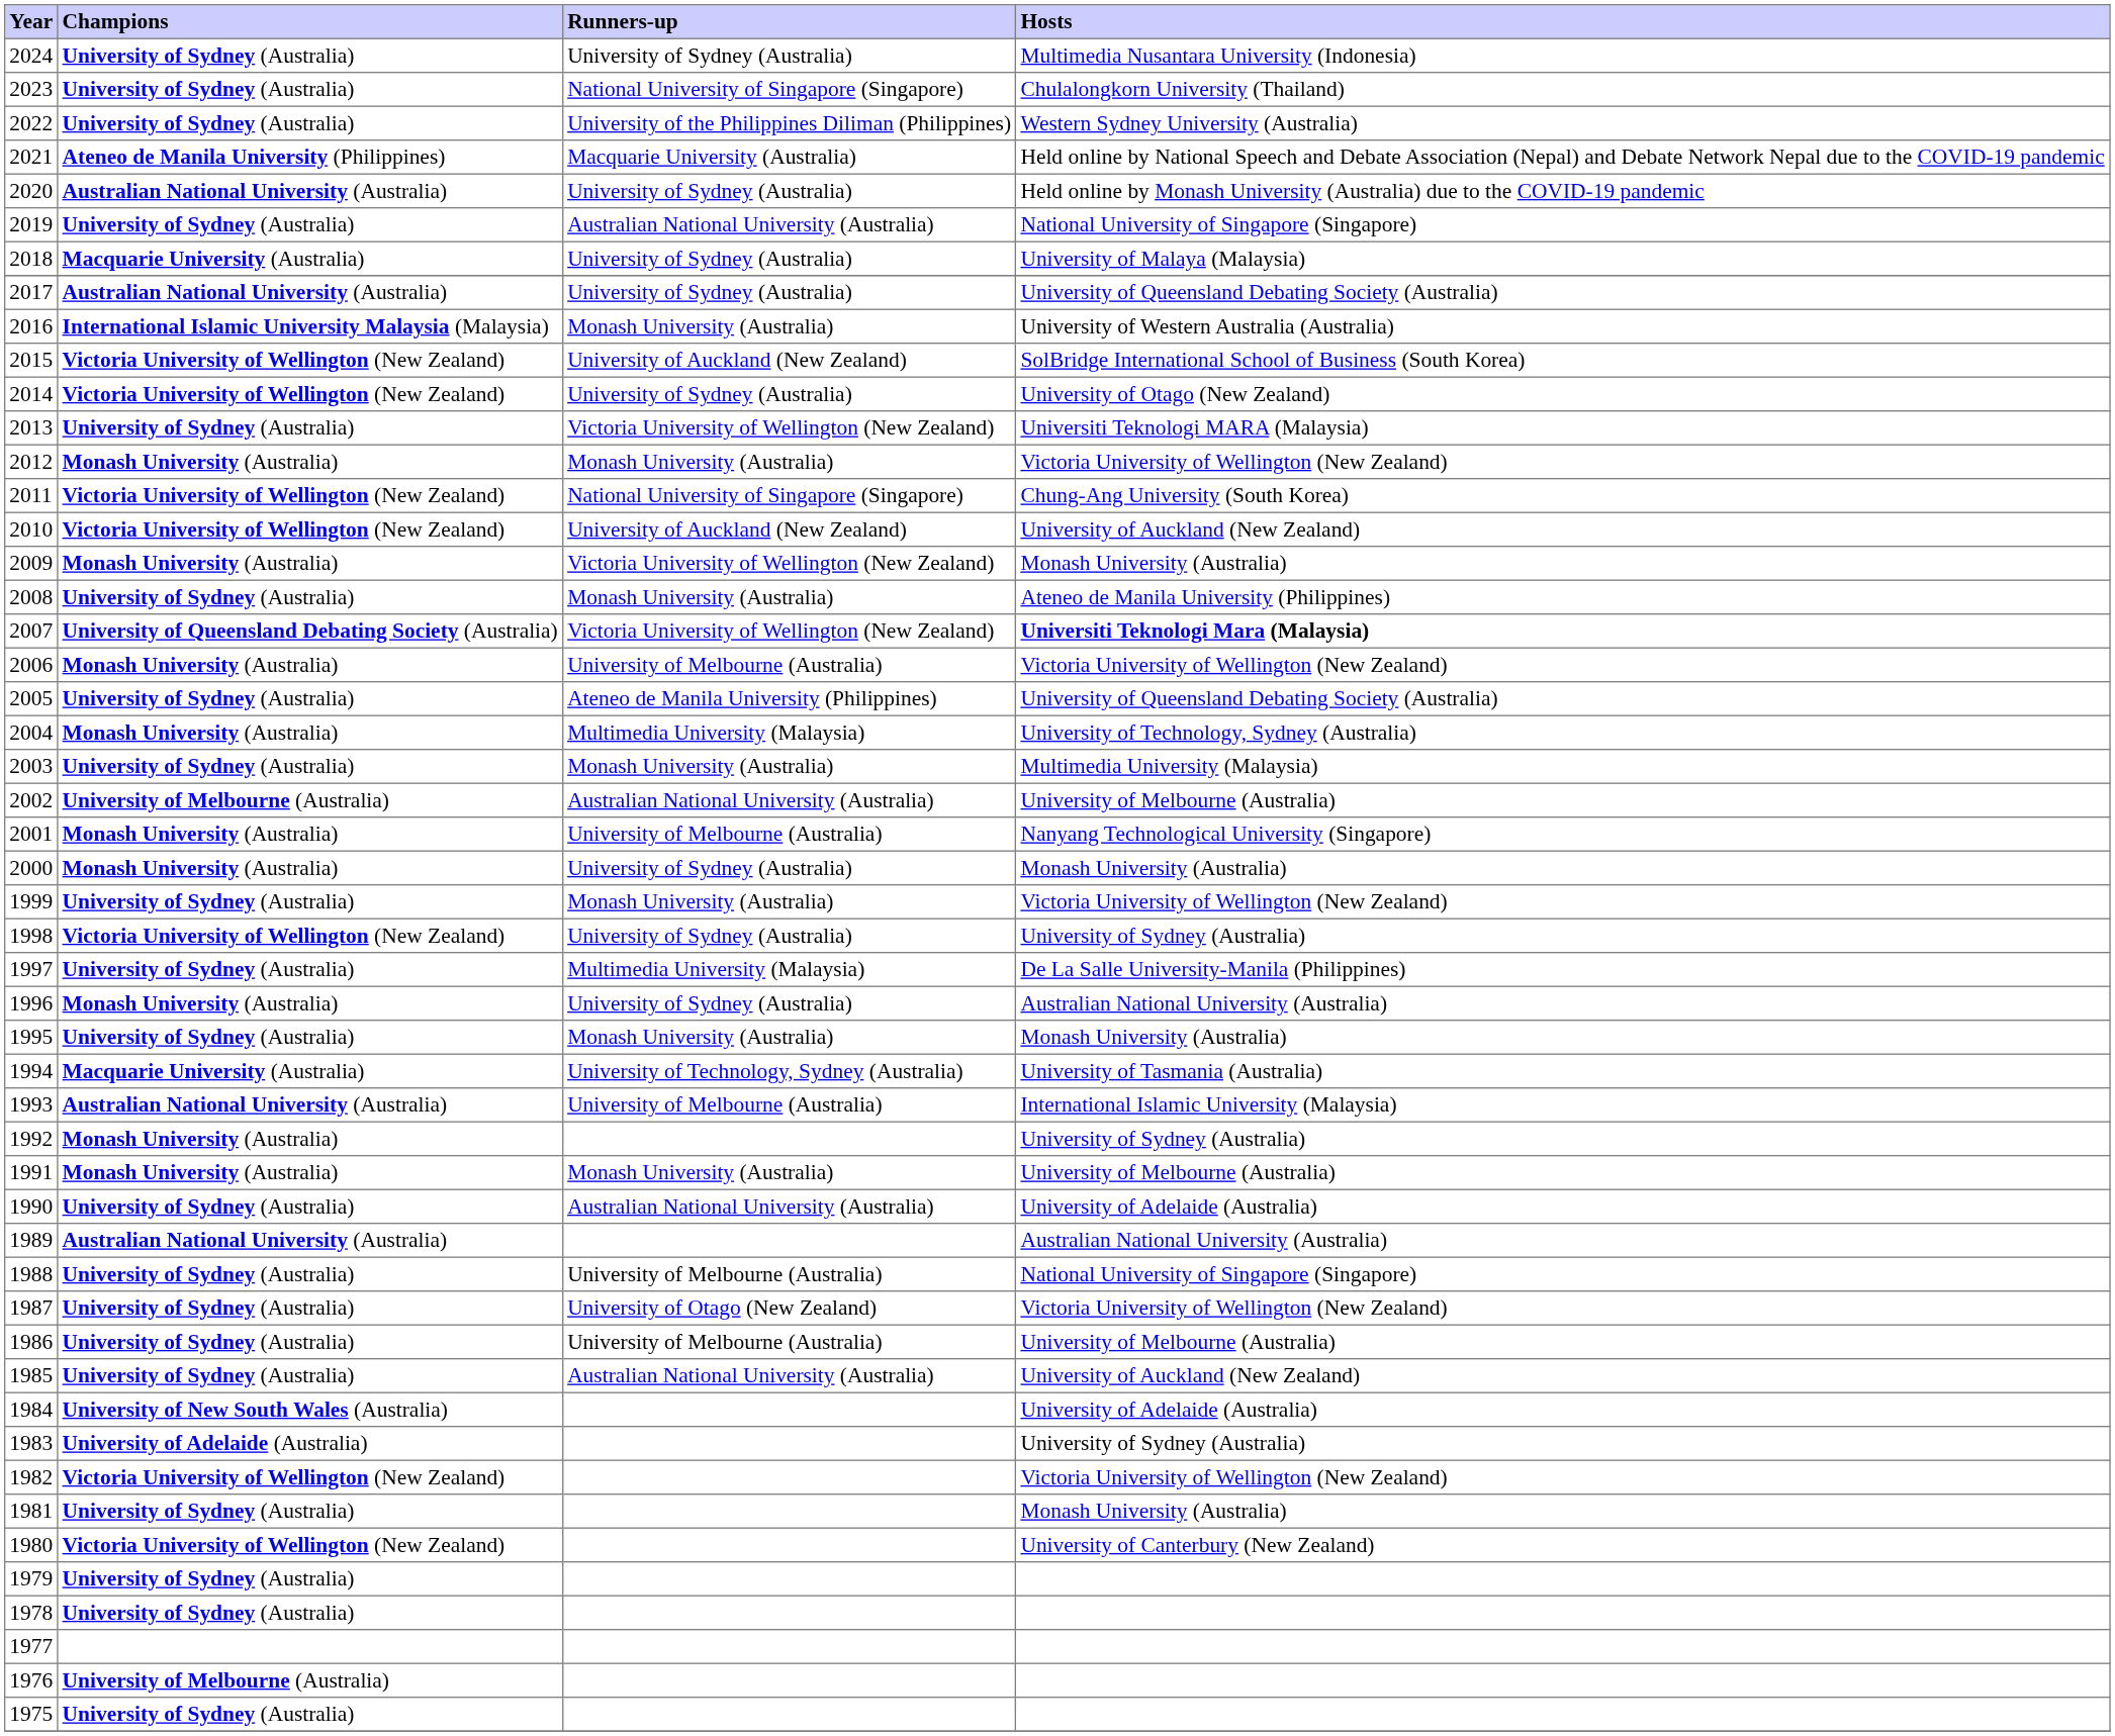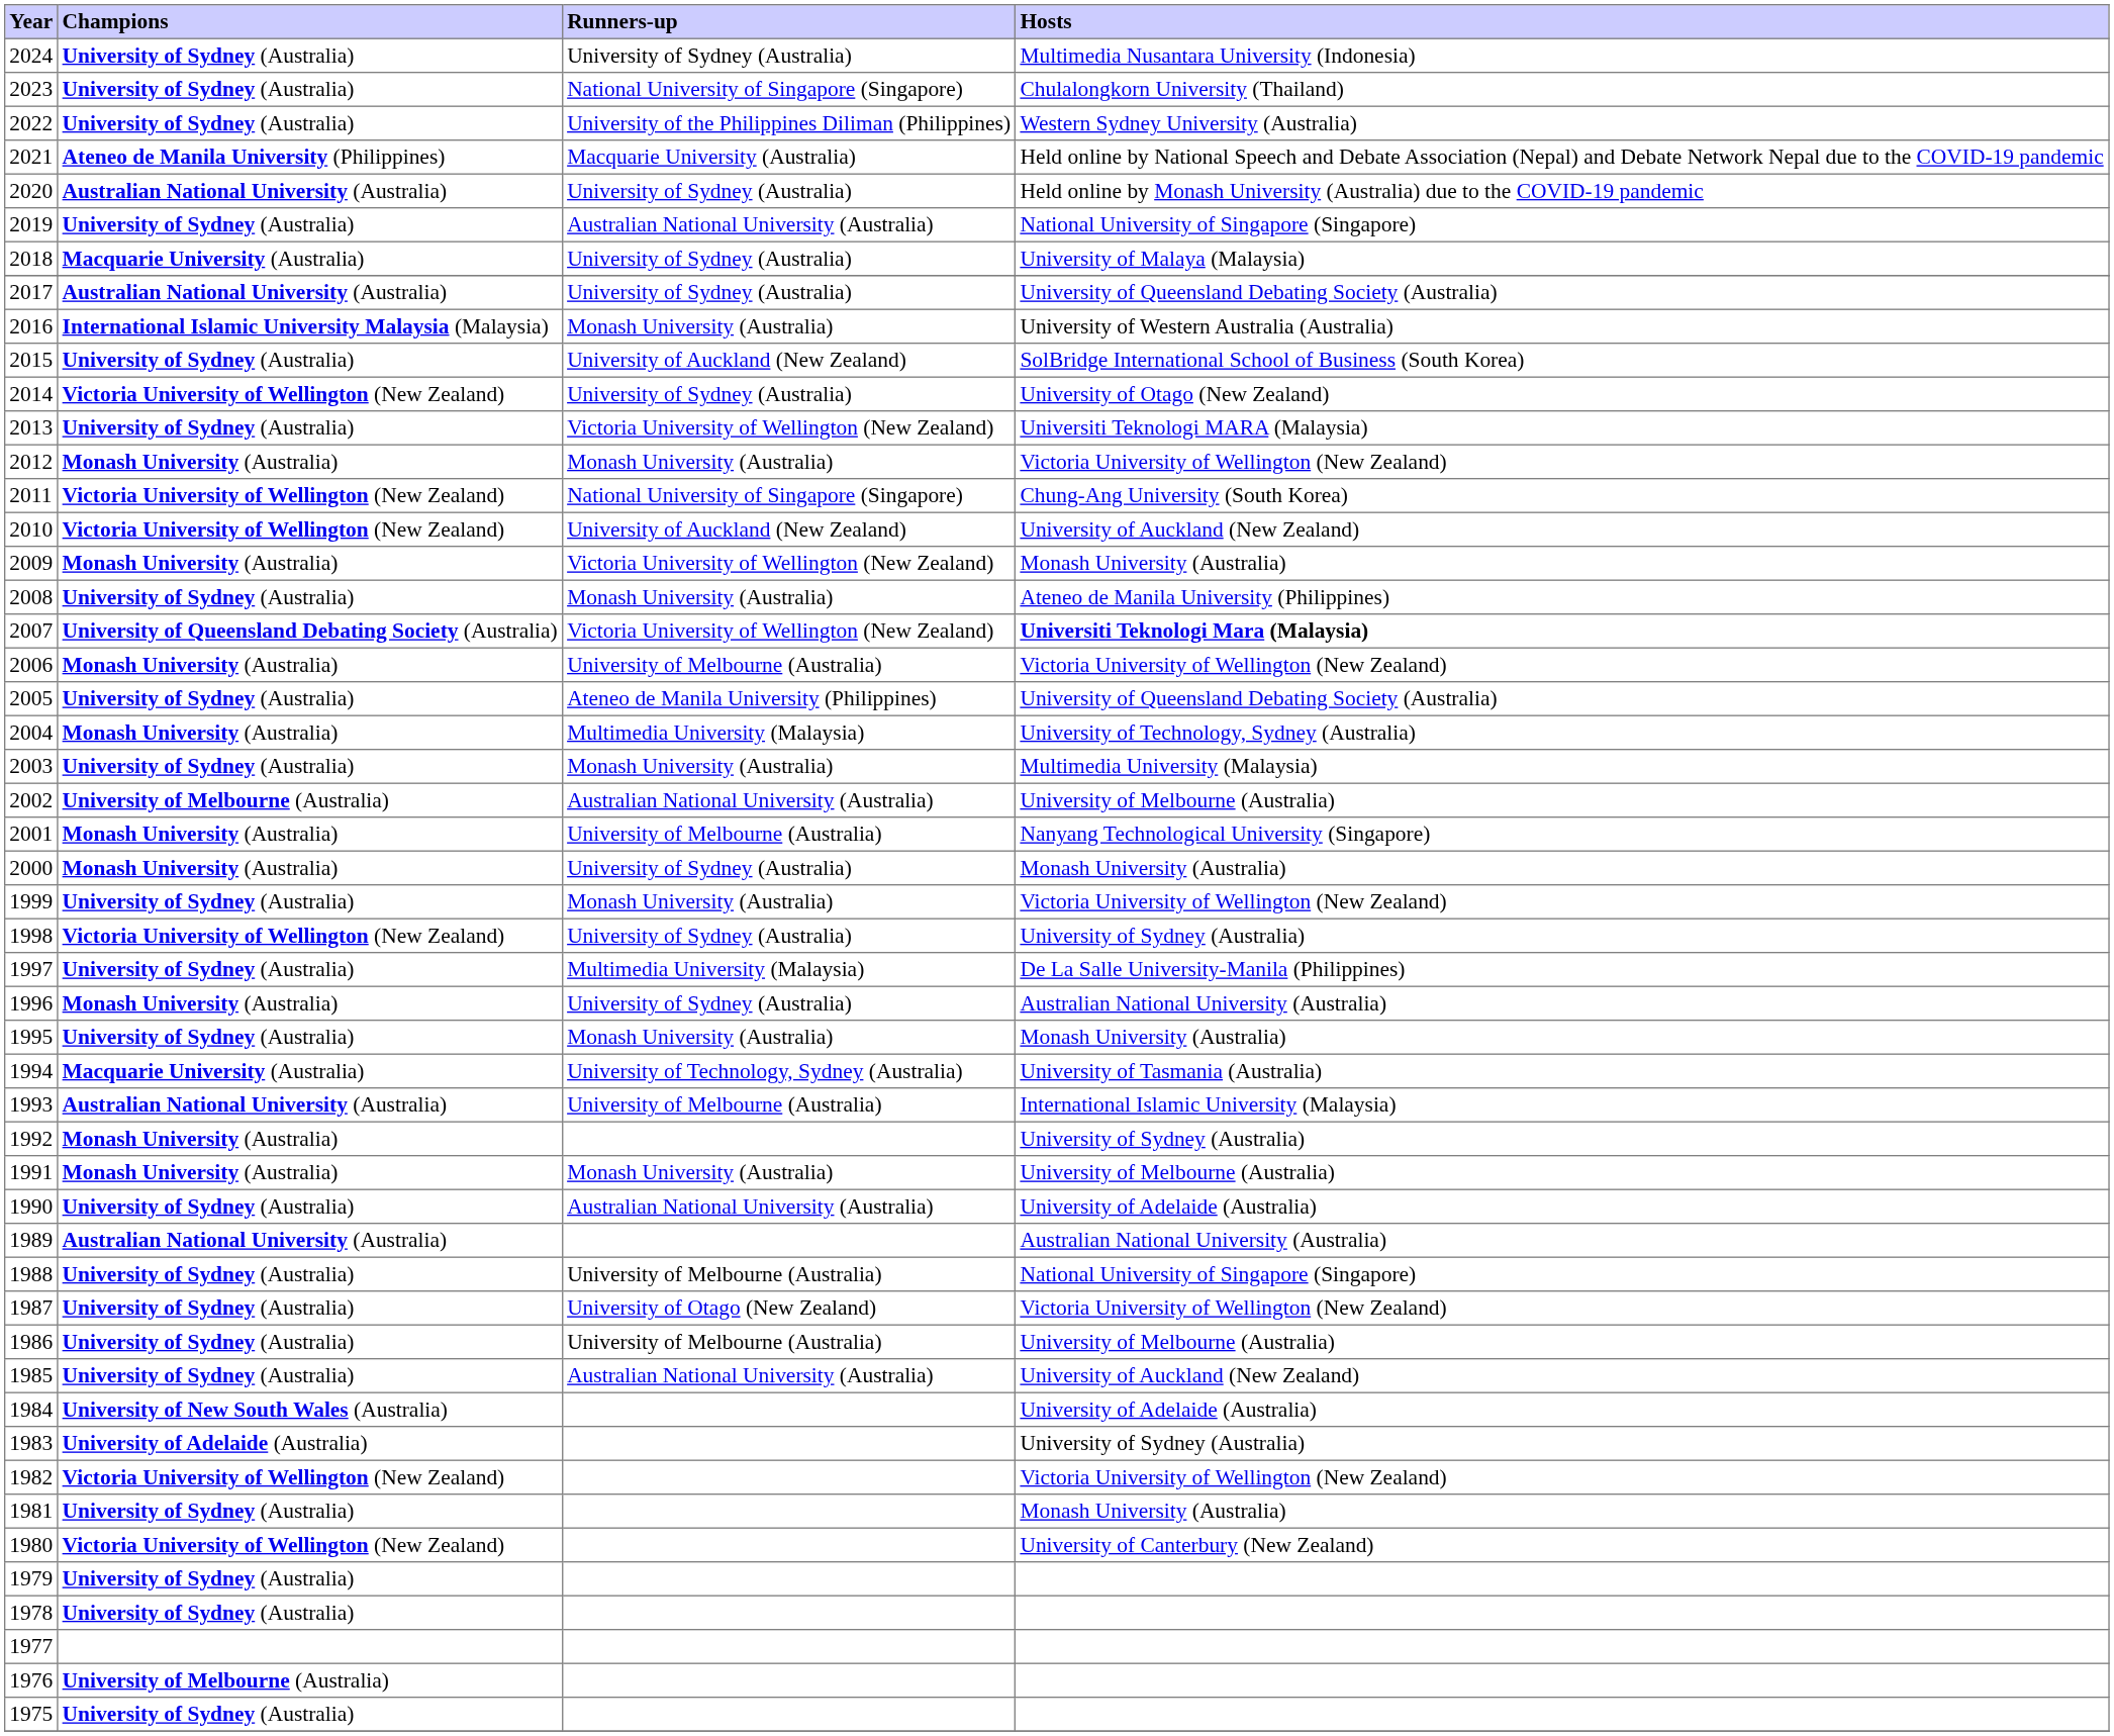2015 | Champions: Victoria University of Wellington (New Zealand) -> University of Sydney (Australia)
